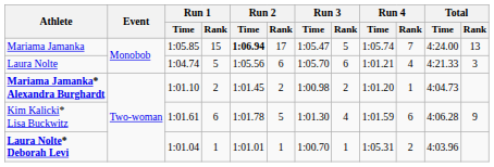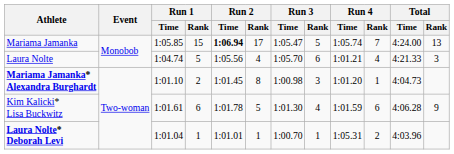Laura Nolte | Run 2 / Rank: 6 -> 4
Mariama Jamanka* Alexandra Burghardt | Run 2 / Rank: 2 -> 8
Mariama Jamanka* Alexandra Burghardt | Run 3 / Rank: 2 -> 3
